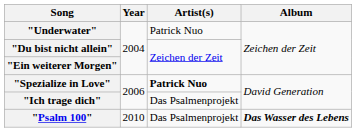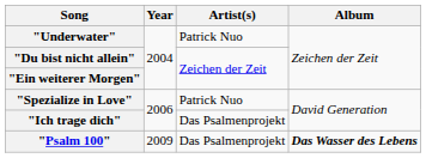"Spezialize in Love" | Artist(s): bold -> normal
"Psalm 100" | Year: 2010 -> 2009
